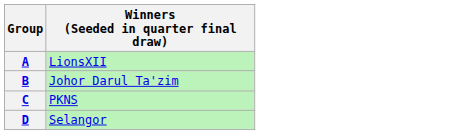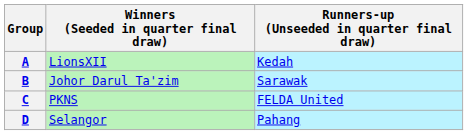+ column: Runners-up (Unseeded in quarter final draw) | Kedah | Sarawak | FELDA United | Pahang
